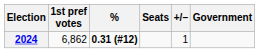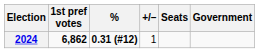columns swapped: Seats <-> +/–
2024 | 1st pref votes: normal -> bold
